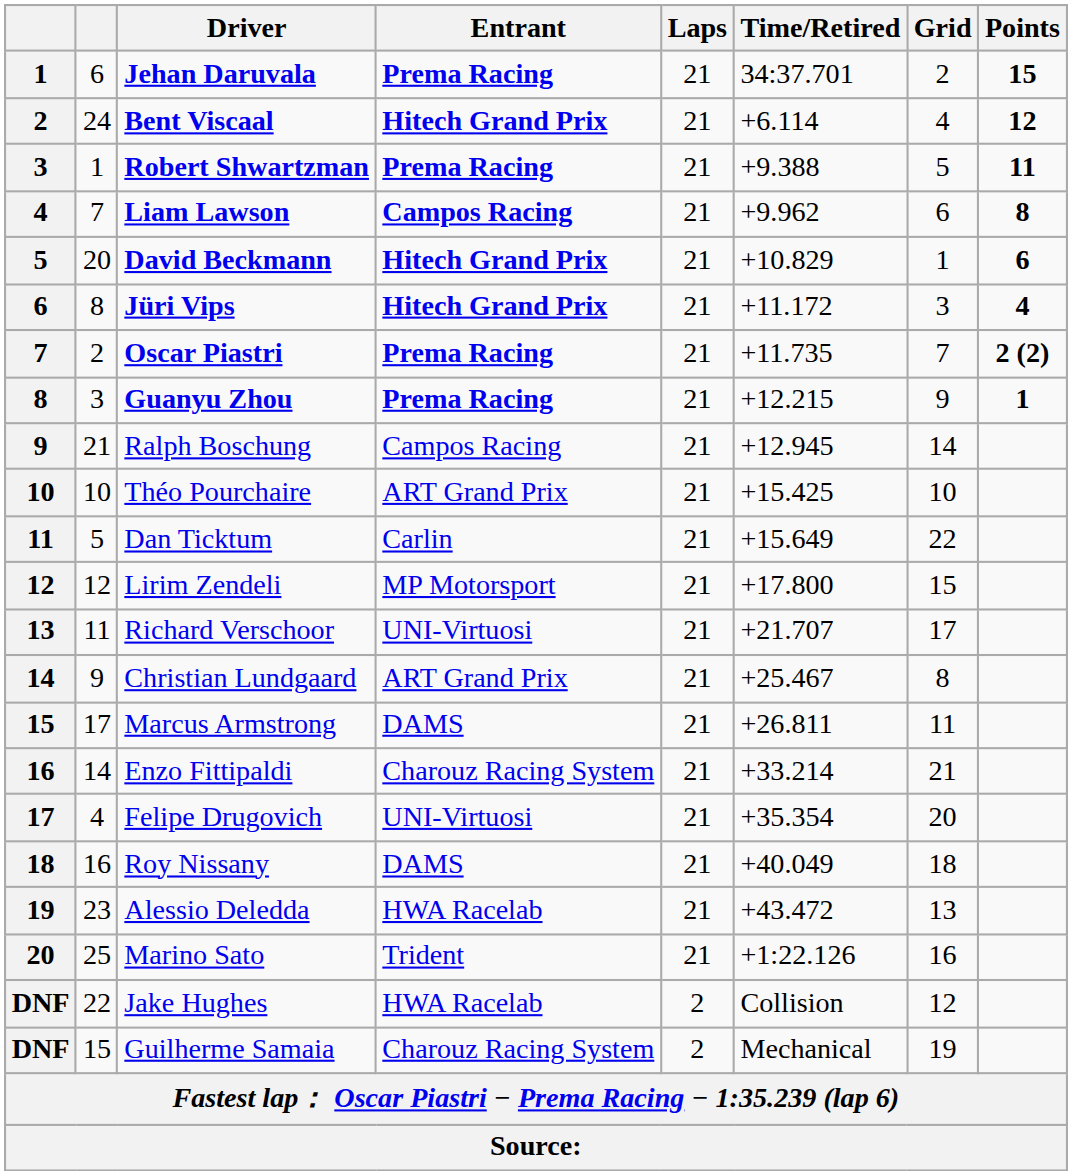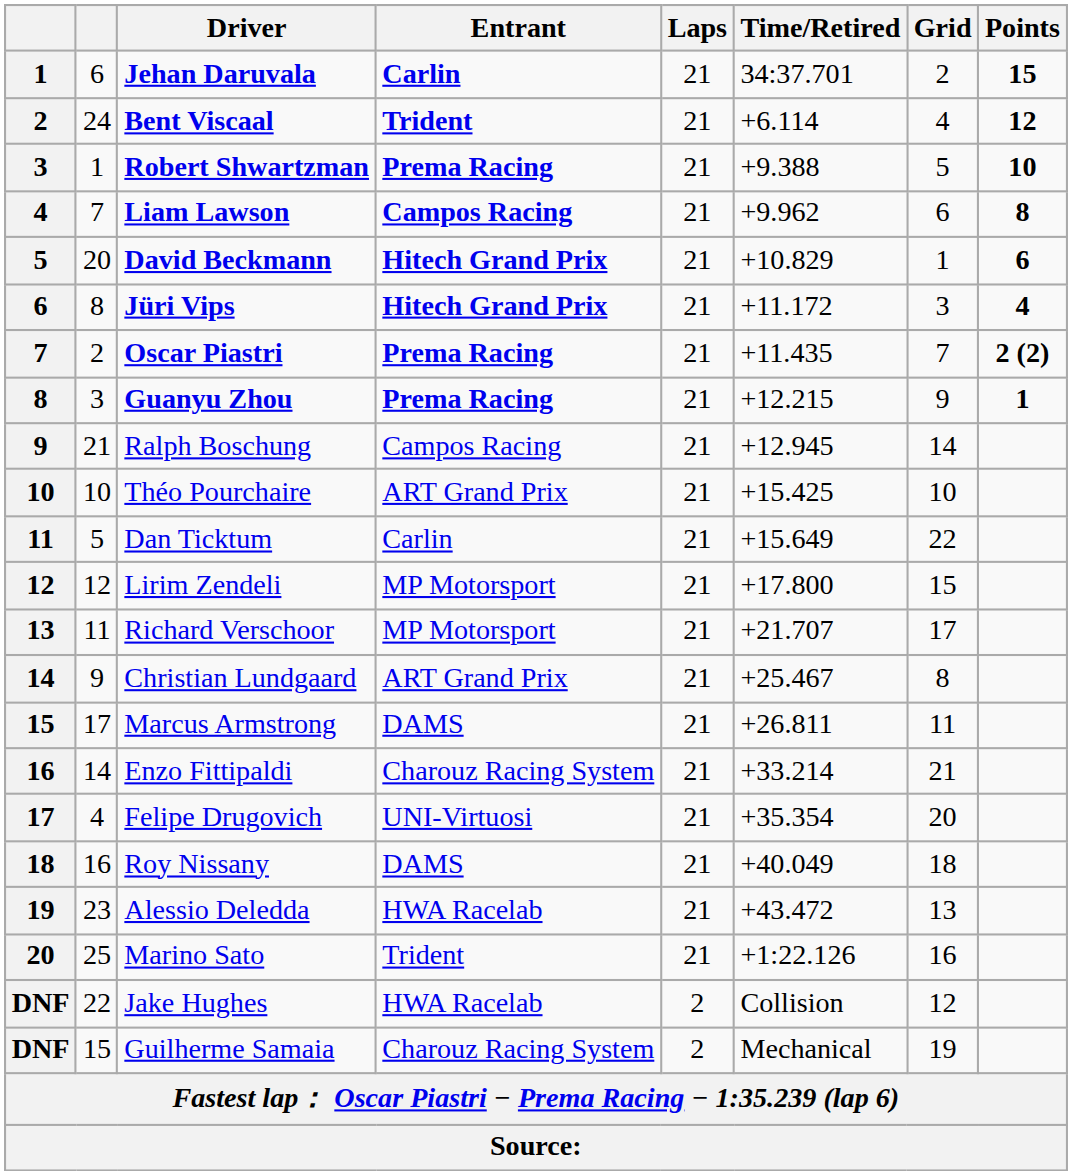Jehan Daruvala | Entrant: Prema Racing -> Carlin
Bent Viscaal | Entrant: Hitech Grand Prix -> Trident
Robert Shwartzman | Points: 11 -> 10
Oscar Piastri | Time/Retired: +11.735 -> +11.435
Richard Verschoor | Entrant: UNI-Virtuosi -> MP Motorsport
